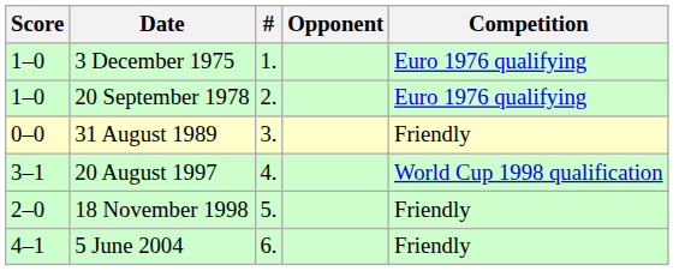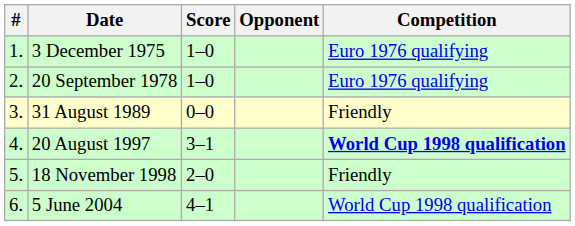columns swapped: # <-> Score
20 August 1997 | Competition: normal -> bold
5 June 2004 | Competition: Friendly -> World Cup 1998 qualification
